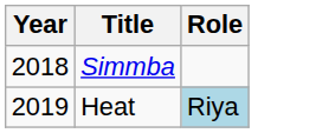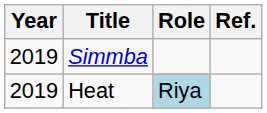+ column: Ref.
Simmba | Year: 2018 -> 2019
